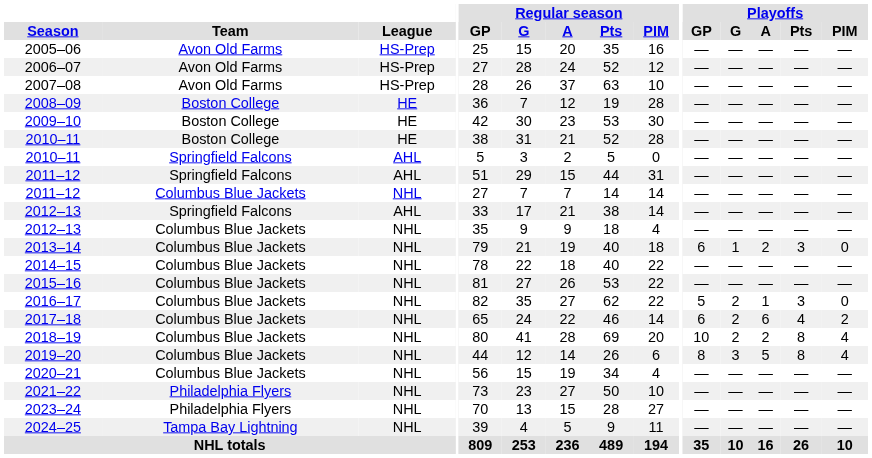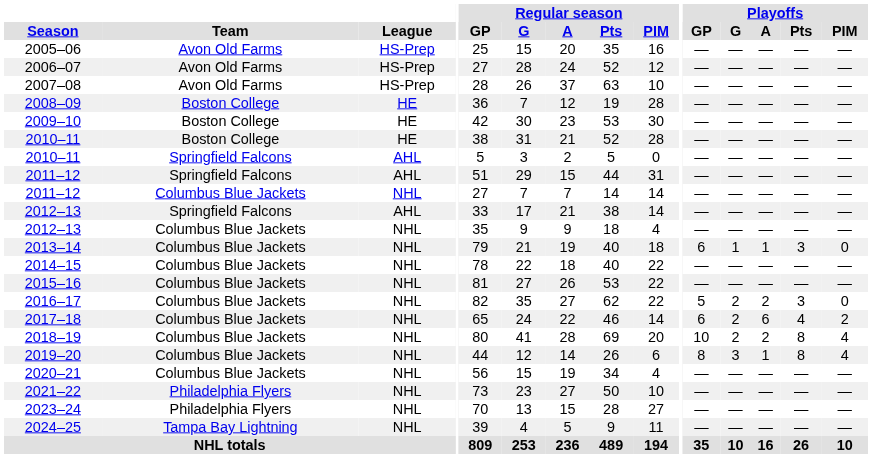2013–14 | Playoffs / A: 2 -> 1
2016–17 | Playoffs / A: 1 -> 2
2019–20 | Playoffs / A: 5 -> 1
